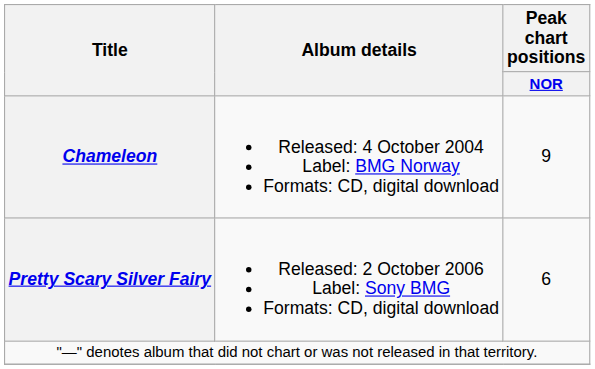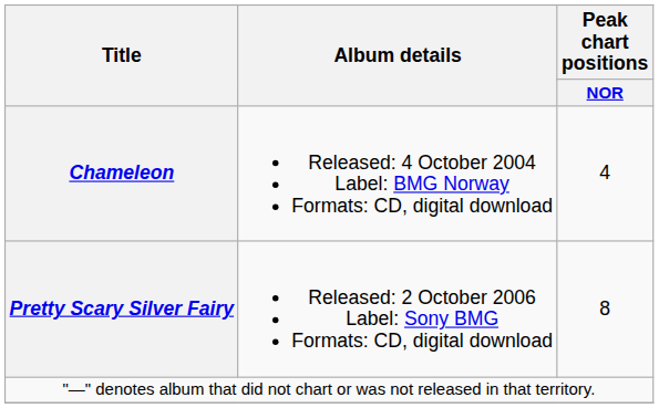Chameleon | Peak chart positions / NOR: 9 -> 4
Pretty Scary Silver Fairy | Peak chart positions / NOR: 6 -> 8
